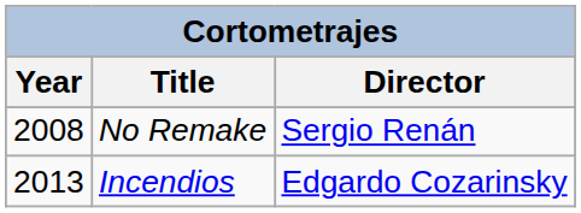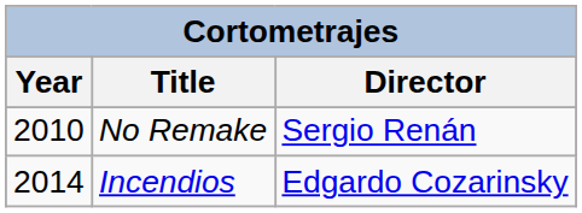No Remake | Year: 2008 -> 2010
Incendios | Year: 2013 -> 2014
